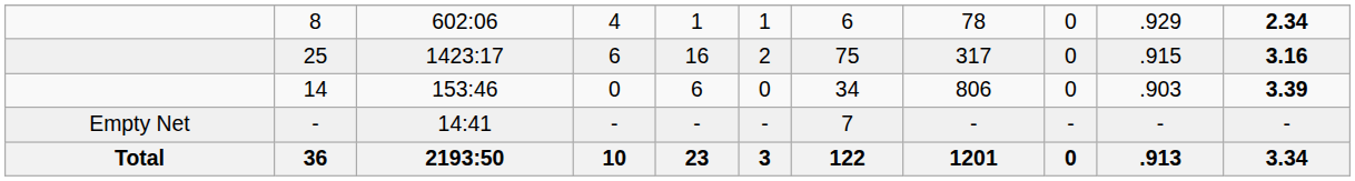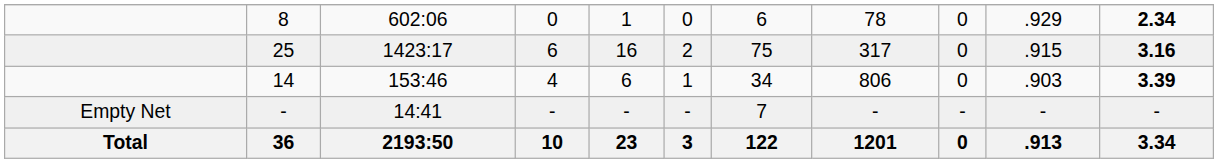8 | column 4: 4 -> 0
8 | column 6: 1 -> 0
14 | column 4: 0 -> 4
14 | column 6: 0 -> 1
